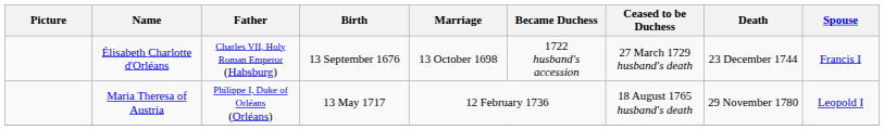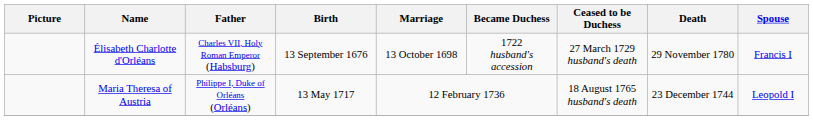Élisabeth Charlotte d'Orléans | Death: 23 December 1744 -> 29 November 1780
Maria Theresa of Austria | Death: 29 November 1780 -> 23 December 1744
